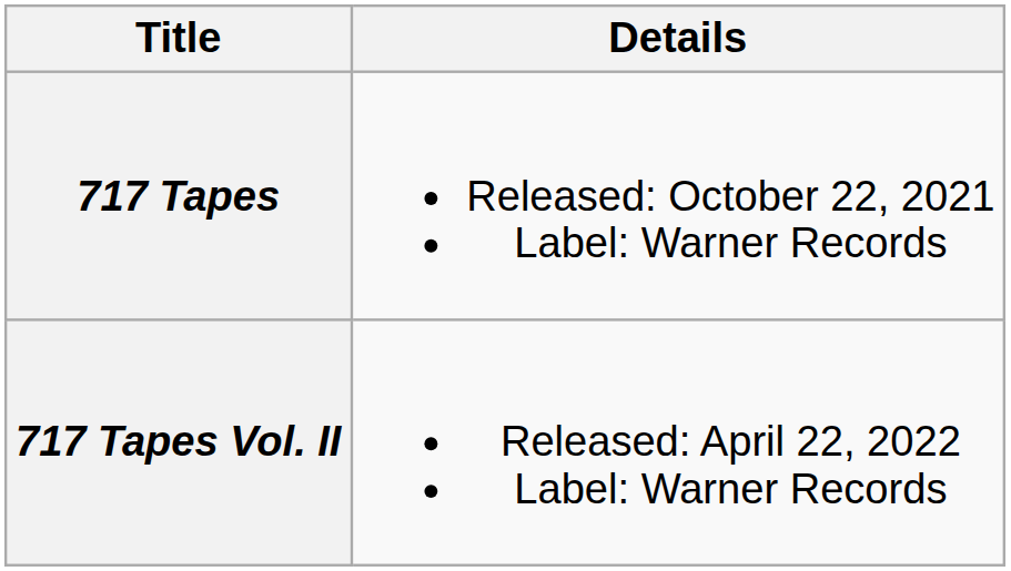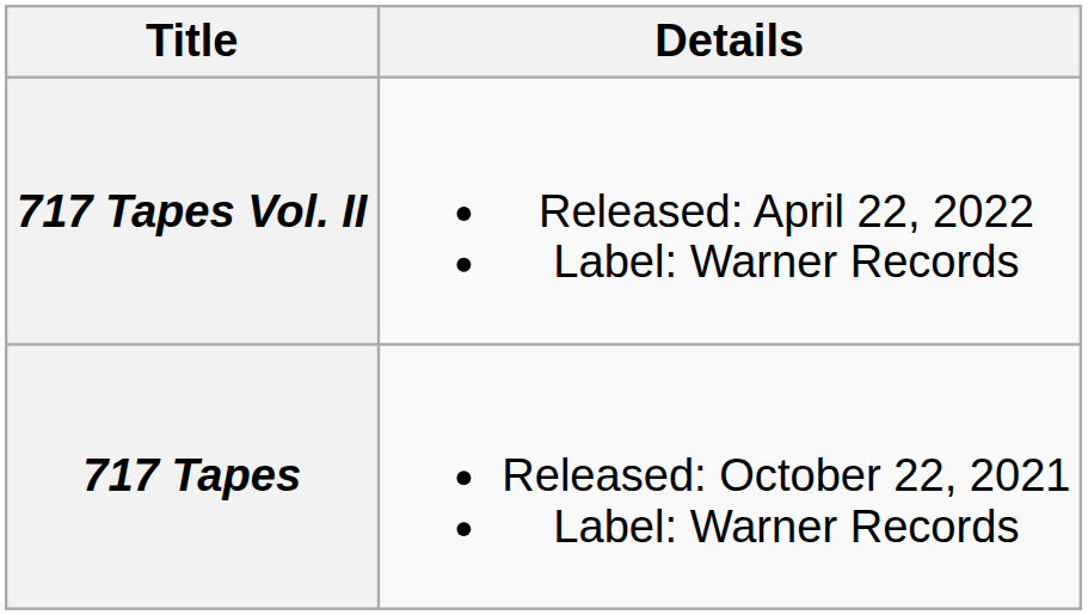rows swapped: 717 Tapes <-> 717 Tapes Vol. II
